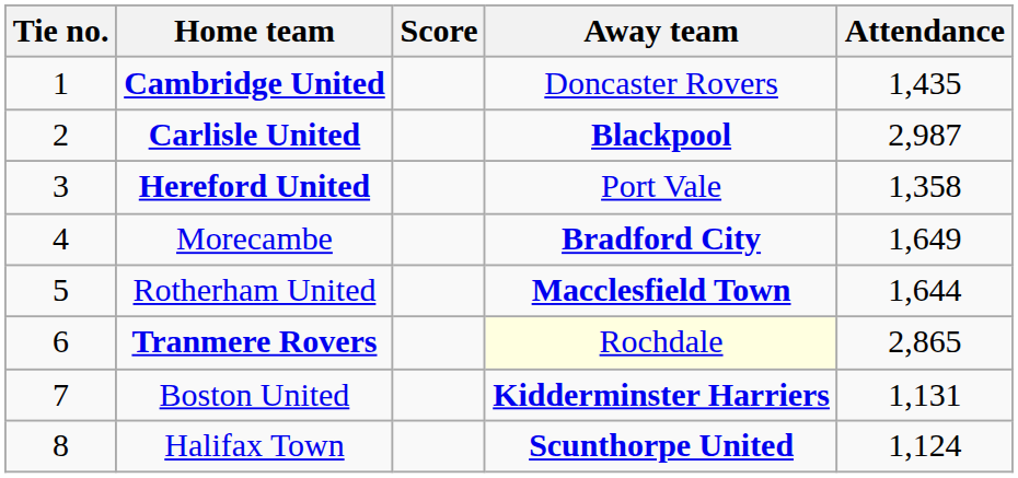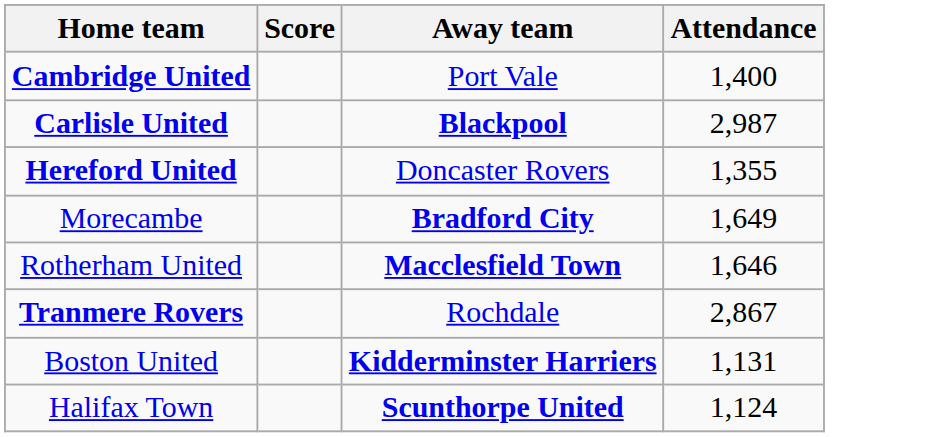- column: Tie no. | 1 | 2 | 3 | 4 | 5 | 6 | 7 | 8
Cambridge United | Away team: Doncaster Rovers -> Port Vale
Cambridge United | Attendance: 1,435 -> 1,400
Hereford United | Away team: Port Vale -> Doncaster Rovers
Hereford United | Attendance: 1,358 -> 1,355
Rotherham United | Attendance: 1,644 -> 1,646
Tranmere Rovers | Away team: lightyellow background -> no background
Tranmere Rovers | Attendance: 2,865 -> 2,867
